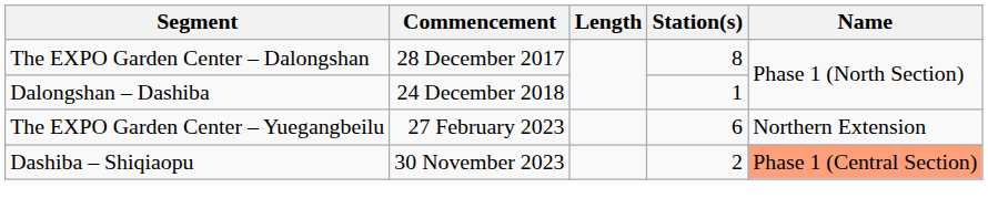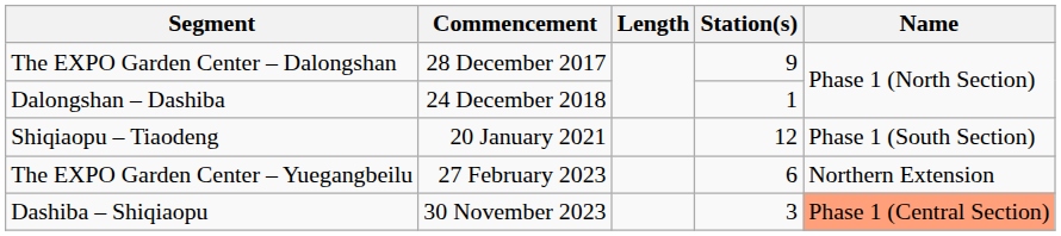The EXPO Garden Center – Dalongshan | Station(s): 8 -> 9
+ row: Shiqiaopu – Tiaodeng | 20 January 2021 | 12 | Phase 1 (South Section)
Dashiba – Shiqiaopu | Station(s): 2 -> 3
